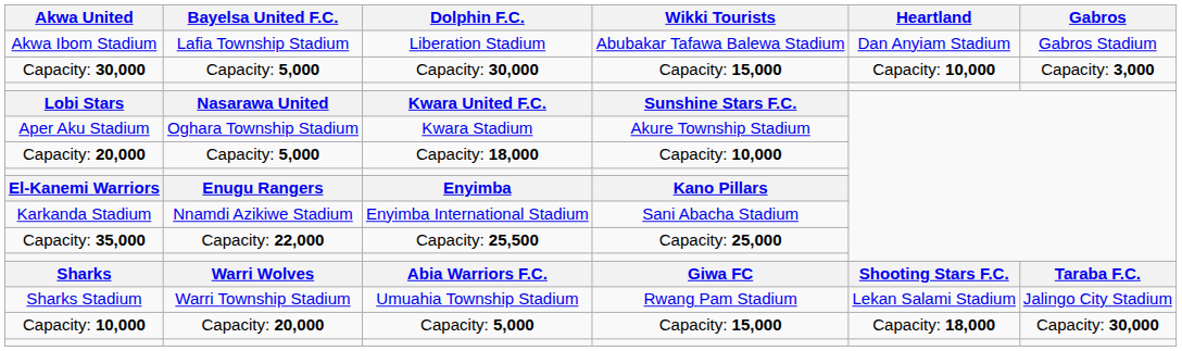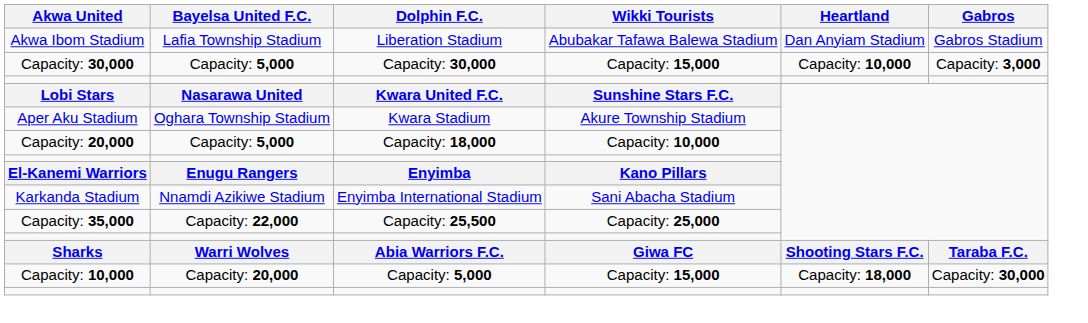- row: Sharks Stadium | Warri Township Stadium | Umuahia Township Stadium | Rwang Pam Stadium | Lekan Salami Stadium | Jalingo City Stadium
